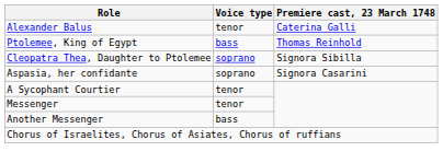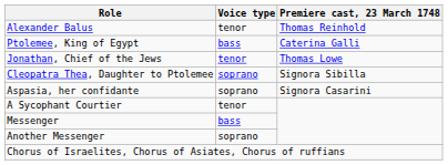Alexander Balus | Premiere cast, 23 March 1748: Caterina Galli -> Thomas Reinhold
Ptolemee, King of Egypt | Premiere cast, 23 March 1748: Thomas Reinhold -> Caterina Galli
+ row: Jonathan, Chief of the Jews | tenor | Thomas Lowe
Messenger | Voice type: tenor -> bass
Another Messenger | Voice type: bass -> soprano
